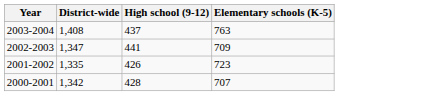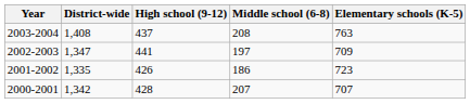+ column: Middle school (6-8) | 208 | 197 | 186 | 207
